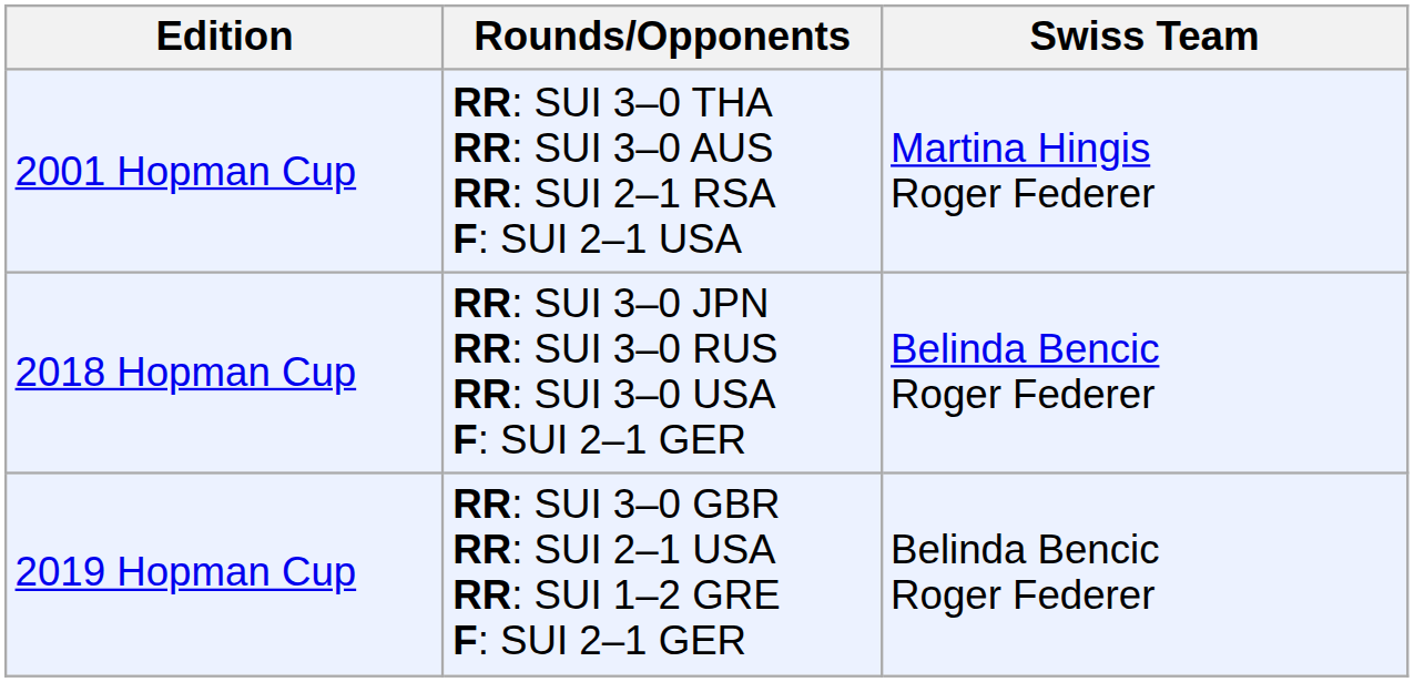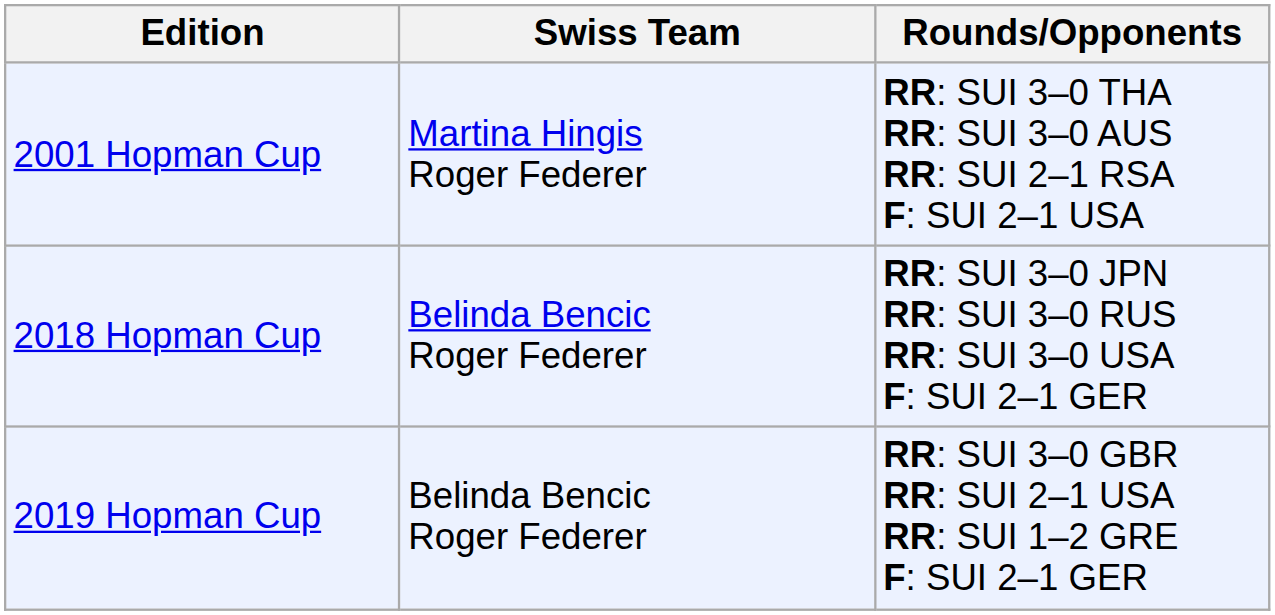columns swapped: Swiss Team <-> Rounds/Opponents
